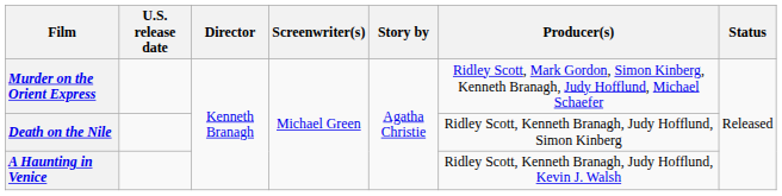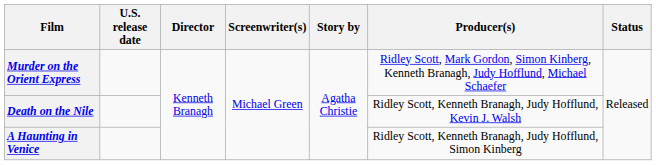Death on the Nile | Producer(s): Ridley Scott, Kenneth Branagh, Judy Hofflund, Simon Kinberg -> Ridley Scott, Kenneth Branagh, Judy Hofflund, Kevin J. Walsh
A Haunting in Venice | Producer(s): Ridley Scott, Kenneth Branagh, Judy Hofflund, Kevin J. Walsh -> Ridley Scott, Kenneth Branagh, Judy Hofflund, Simon Kinberg
